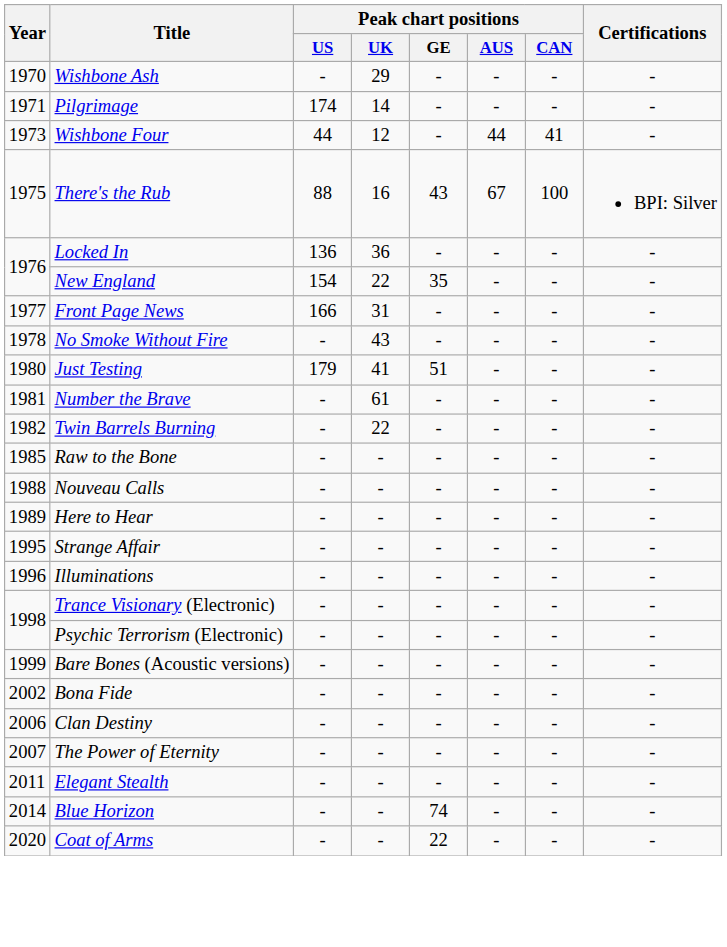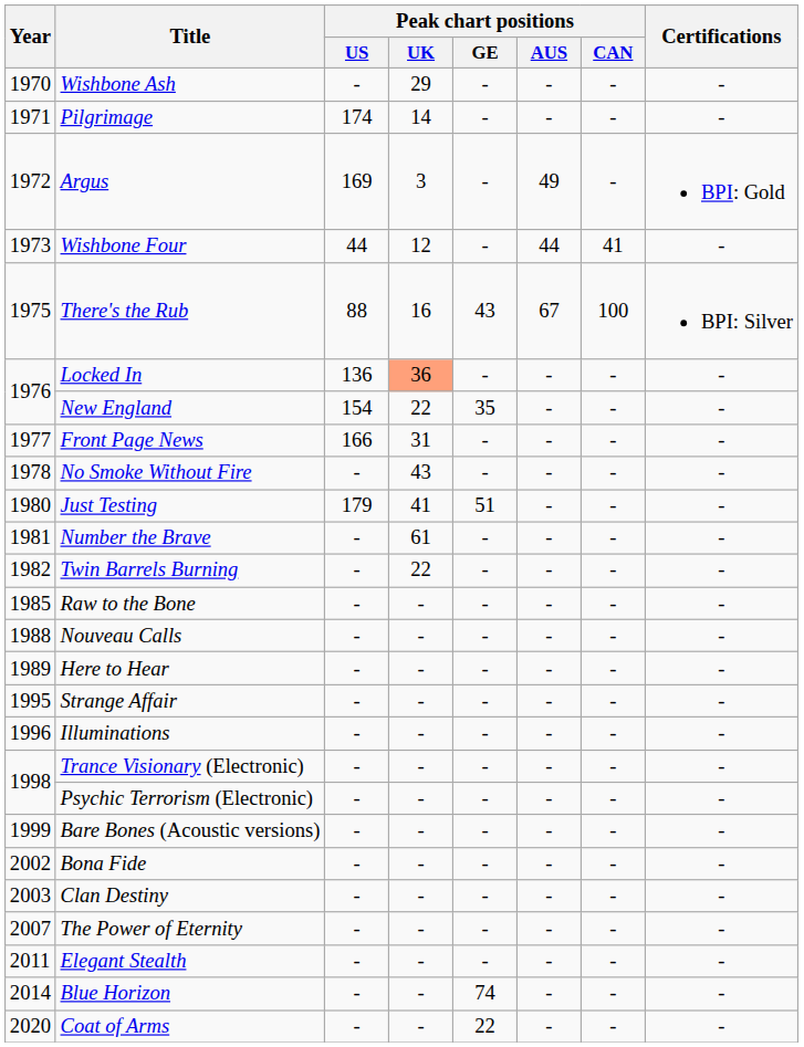+ row: 1972 | Argus | 169 | 3 | - | 49 | - | BPI: Gold
Locked In | Peak chart positions / UK: no background -> lightsalmon background
Clan Destiny | Year: 2006 -> 2003
